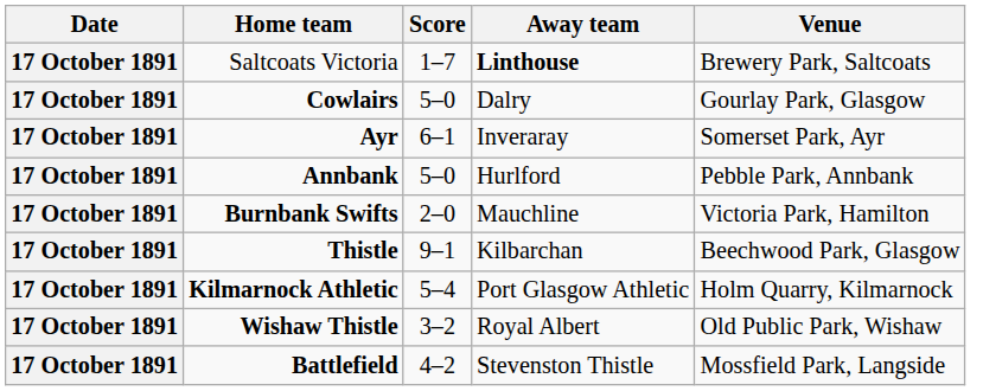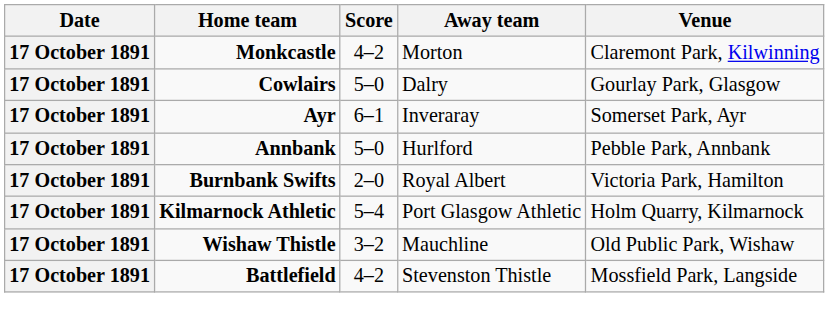- row: 17 October 1891 | Saltcoats Victoria | 1–7 | Linthouse | Brewery Park, Saltcoats
+ row: 17 October 1891 | Monkcastle | 4–2 | Morton | Claremont Park, Kilwinning
Burnbank Swifts | Away team: Mauchline -> Royal Albert
- row: 17 October 1891 | Thistle | 9–1 | Kilbarchan | Beechwood Park, Glasgow
Wishaw Thistle | Away team: Royal Albert -> Mauchline
